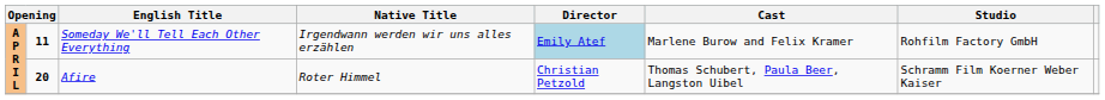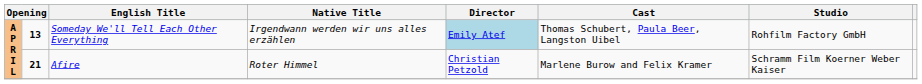Someday We'll Tell Each Other Everything | column 2: 11 -> 13
Someday We'll Tell Each Other Everything | Cast: Marlene Burow and Felix Kramer -> Thomas Schubert, Paula Beer, Langston Uibel
Afire | column 2: 20 -> 21
Afire | Cast: Thomas Schubert, Paula Beer, Langston Uibel -> Marlene Burow and Felix Kramer
